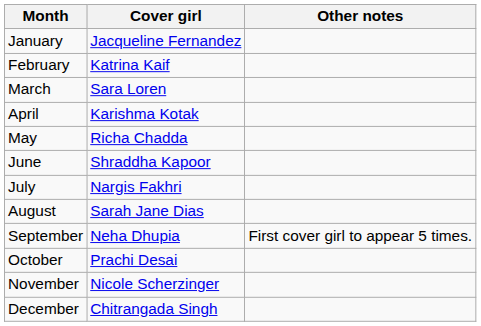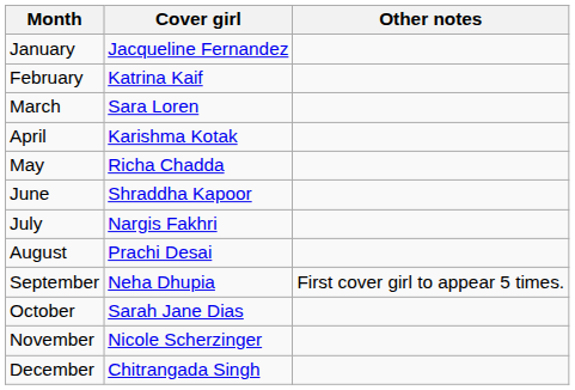August | Cover girl: Sarah Jane Dias -> Prachi Desai
October | Cover girl: Prachi Desai -> Sarah Jane Dias
